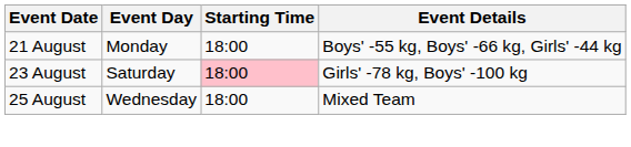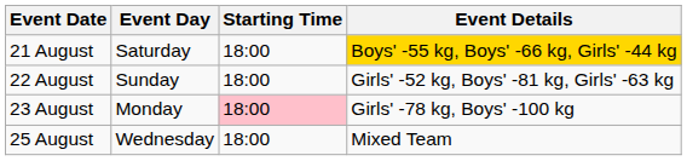21 August | Event Day: Monday -> Saturday
21 August | Event Details: no background -> gold background
+ row: 22 August | Sunday | 18:00 | Girls' -52 kg, Boys' -81 kg, Girls' -63 kg
23 August | Event Day: Saturday -> Monday
